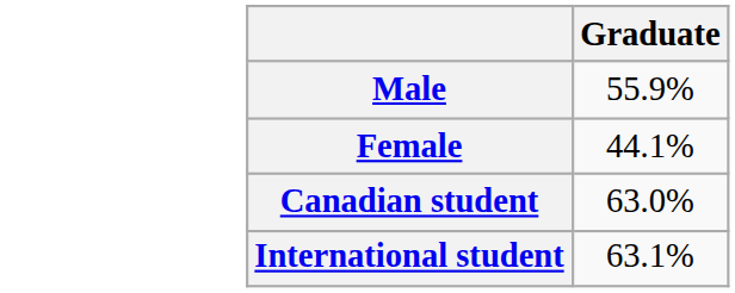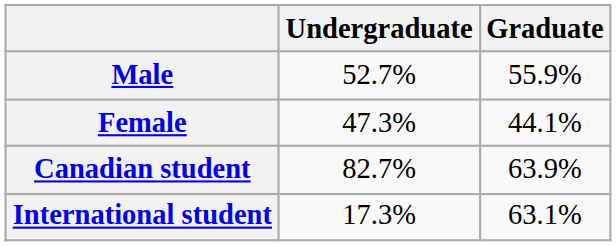+ column: Undergraduate | 52.7% | 47.3% | 82.7% | 17.3%
Canadian student | Graduate: 63.0% -> 63.9%
